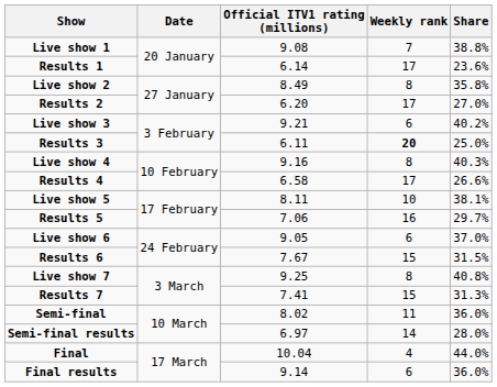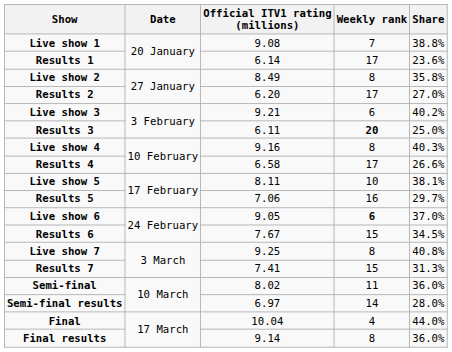Live show 6 | Weekly rank: normal -> bold
Results 6 | Share: 31.5% -> 34.5%
Final results | Weekly rank: 6 -> 8
